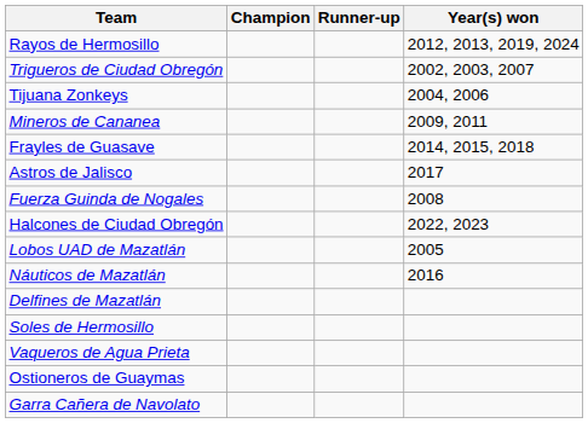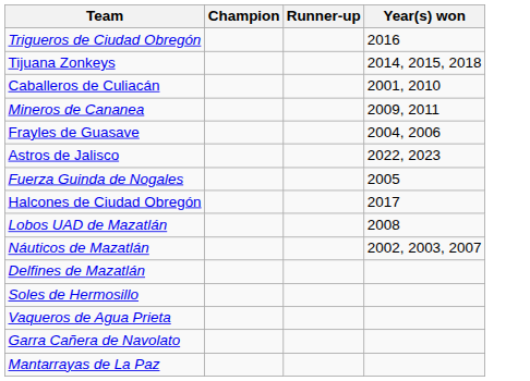- row: Rayos de Hermosillo | 2012, 2013, 2019, 2024
Trigueros de Ciudad Obregón | Year(s) won: 2002, 2003, 2007 -> 2016
Tijuana Zonkeys | Year(s) won: 2004, 2006 -> 2014, 2015, 2018
+ row: Caballeros de Culiacán | 2001, 2010
Frayles de Guasave | Year(s) won: 2014, 2015, 2018 -> 2004, 2006
Astros de Jalisco | Year(s) won: 2017 -> 2022, 2023
Fuerza Guinda de Nogales | Year(s) won: 2008 -> 2005
Halcones de Ciudad Obregón | Year(s) won: 2022, 2023 -> 2017
Lobos UAD de Mazatlán | Year(s) won: 2005 -> 2008
Náuticos de Mazatlán | Year(s) won: 2016 -> 2002, 2003, 2007
- row: Ostioneros de Guaymas
+ row: Mantarrayas de La Paz
